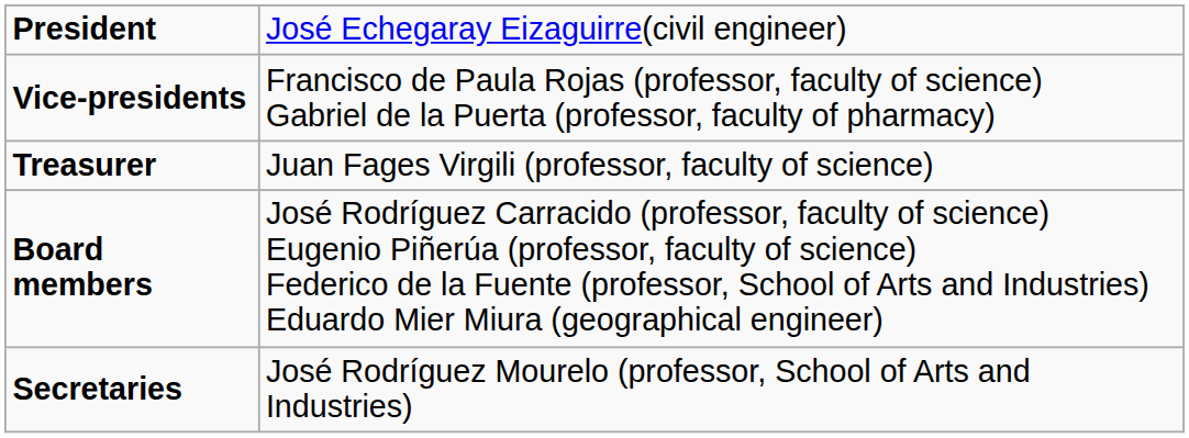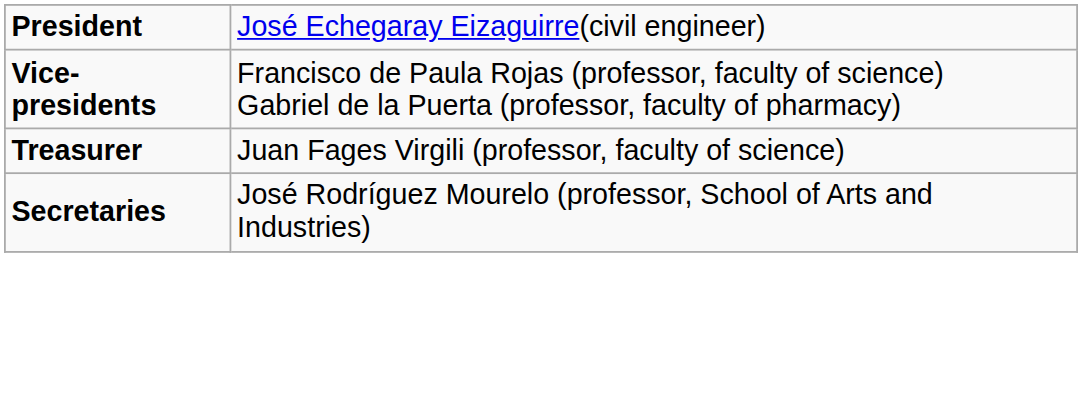- row: Board members | José Rodríguez Carracido (professor, faculty of science) Eugenio Piñerúa (professor, faculty of science) Federico de la Fuente (professor, School of Arts and Industries) Eduardo Mier Miura (geographical engineer)
